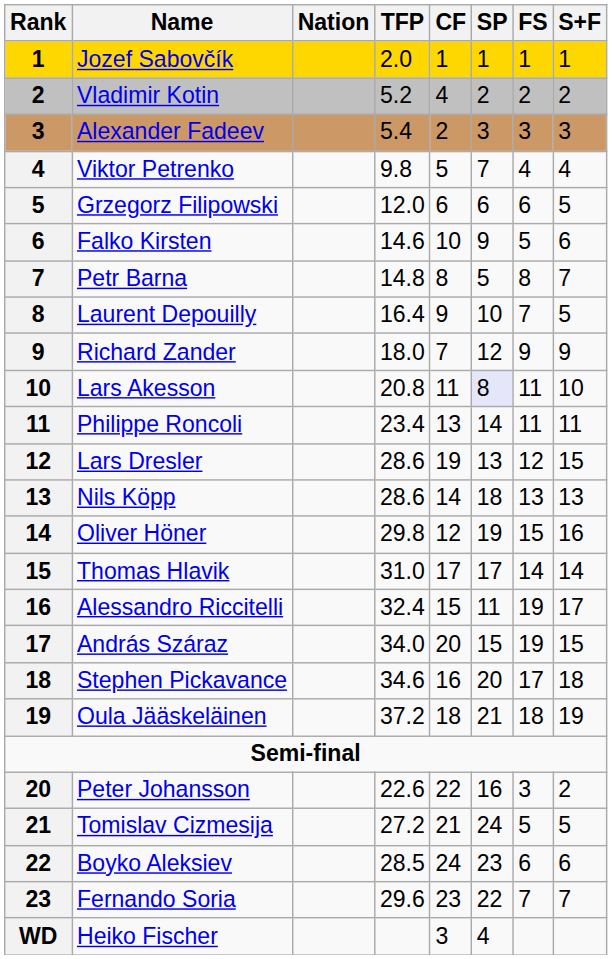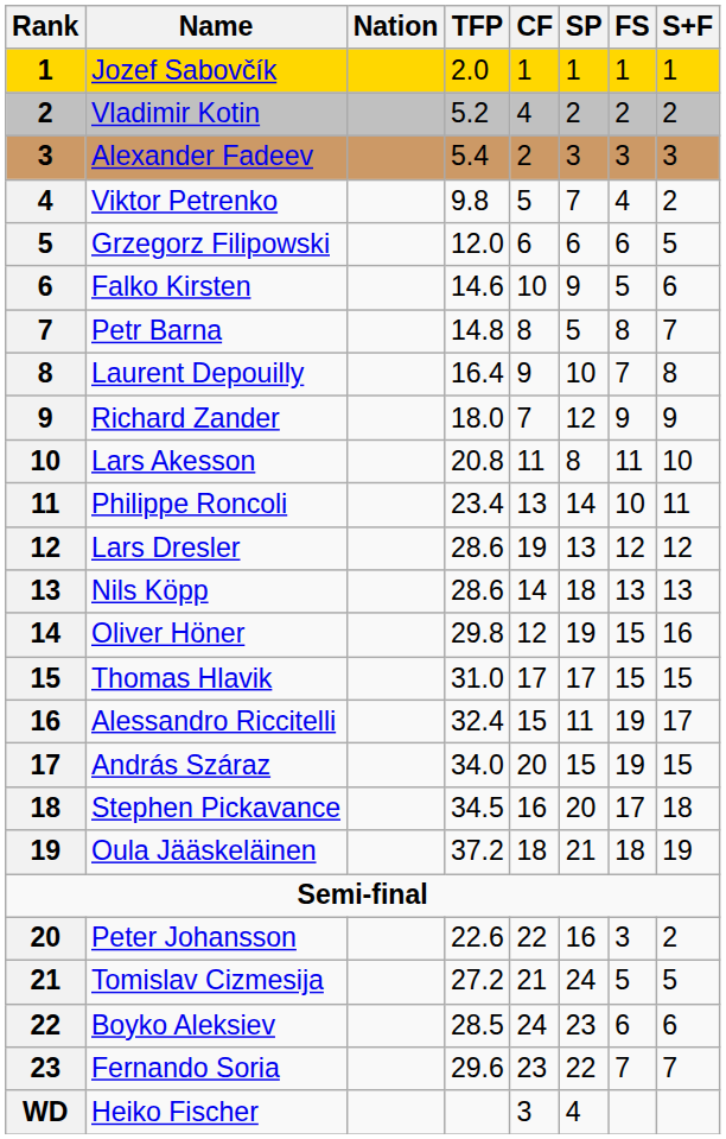Viktor Petrenko | S+F: 4 -> 2
Laurent Depouilly | S+F: 5 -> 8
Lars Akesson | SP: lavender background -> no background
Philippe Roncoli | FS: 11 -> 10
Lars Dresler | S+F: 15 -> 12
Thomas Hlavik | FS: 14 -> 15
Thomas Hlavik | S+F: 14 -> 15
Stephen Pickavance | TFP: 34.6 -> 34.5
